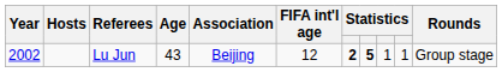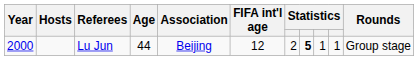Lu Jun | Year: 2002 -> 2000
Lu Jun | Age: 43 -> 44
Lu Jun | column 7: bold -> normal
